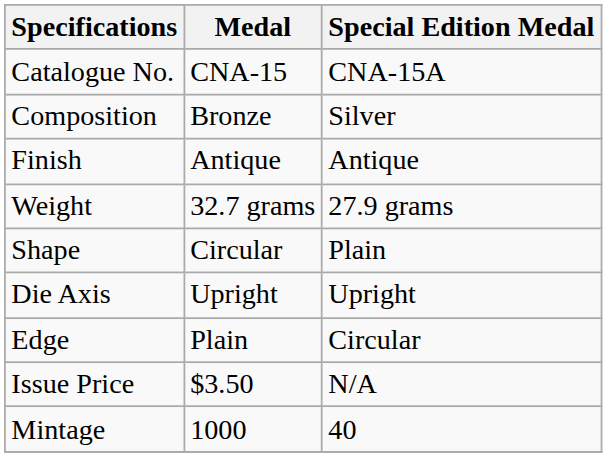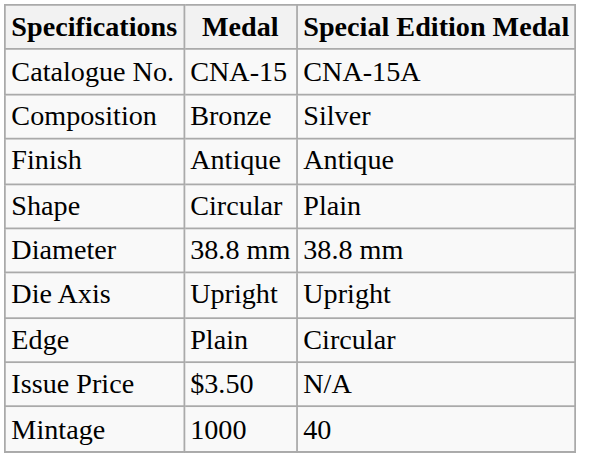- row: Weight | 32.7 grams | 27.9 grams
+ row: Diameter | 38.8 mm | 38.8 mm
